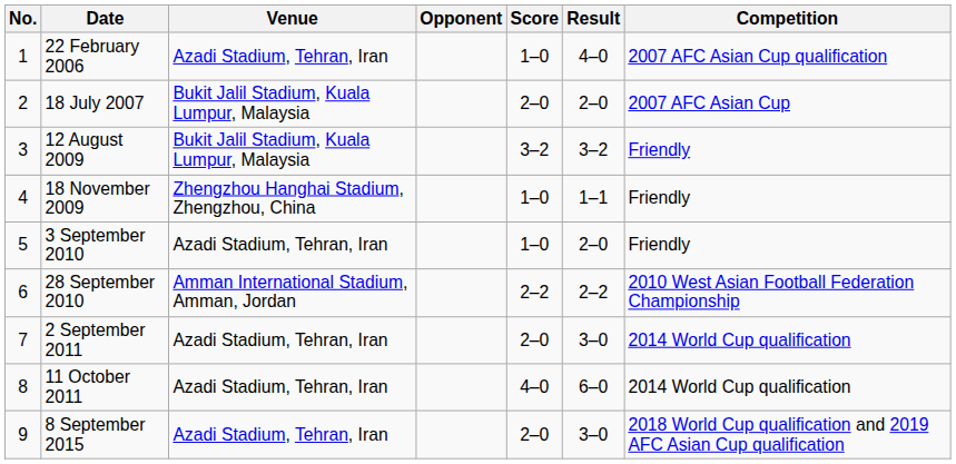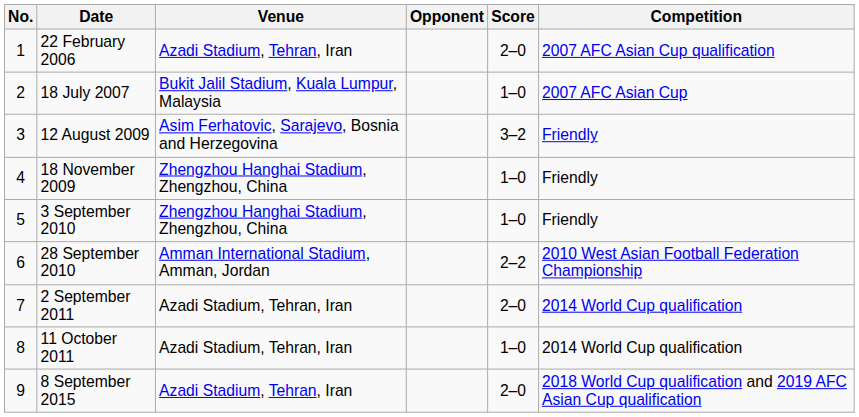- column: Result | 4–0 | 2–0 | 3–2 | 1–1 | 2–0 | 2–2 | 3–0 | 6–0 | 3–0
22 February 2006 | Score: 1–0 -> 2–0
18 July 2007 | Score: 2–0 -> 1–0
12 August 2009 | Venue: Bukit Jalil Stadium, Kuala Lumpur, Malaysia -> Asim Ferhatovic, Sarajevo, Bosnia and Herzegovina
3 September 2010 | Venue: Azadi Stadium, Tehran, Iran -> Zhengzhou Hanghai Stadium, Zhengzhou, China
11 October 2011 | Score: 4–0 -> 1–0
